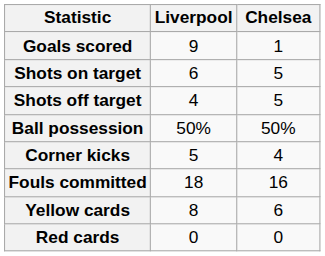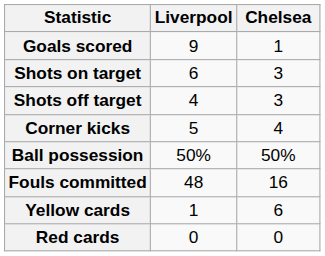Shots on target | Chelsea: 5 -> 3
Shots off target | Chelsea: 5 -> 3
rows swapped: Ball possession <-> Corner kicks
Fouls committed | Liverpool: 18 -> 48
Yellow cards | Liverpool: 8 -> 1
